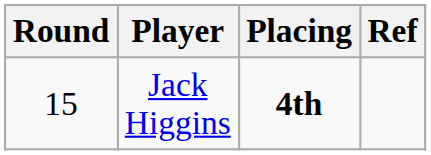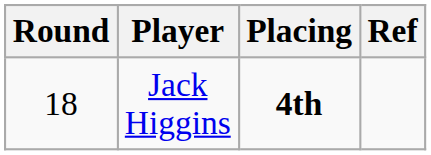Jack Higgins | Round: 15 -> 18
